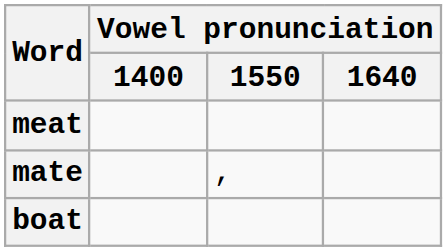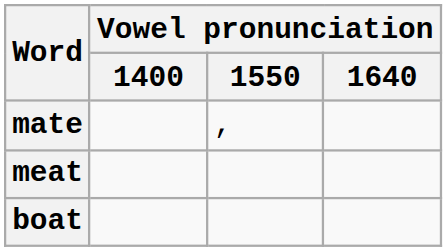rows swapped: meat <-> mate
